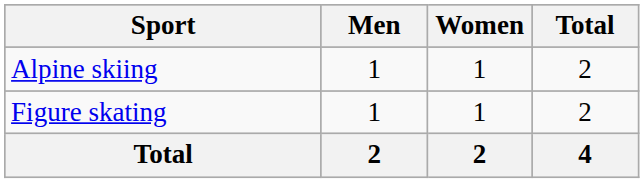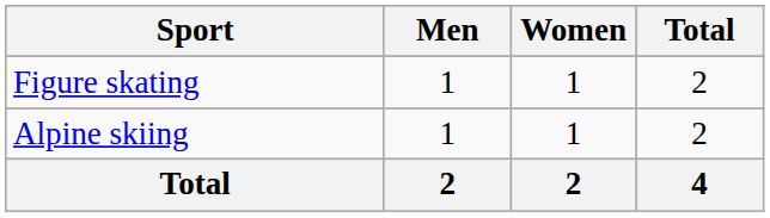rows swapped: Alpine skiing <-> Figure skating
